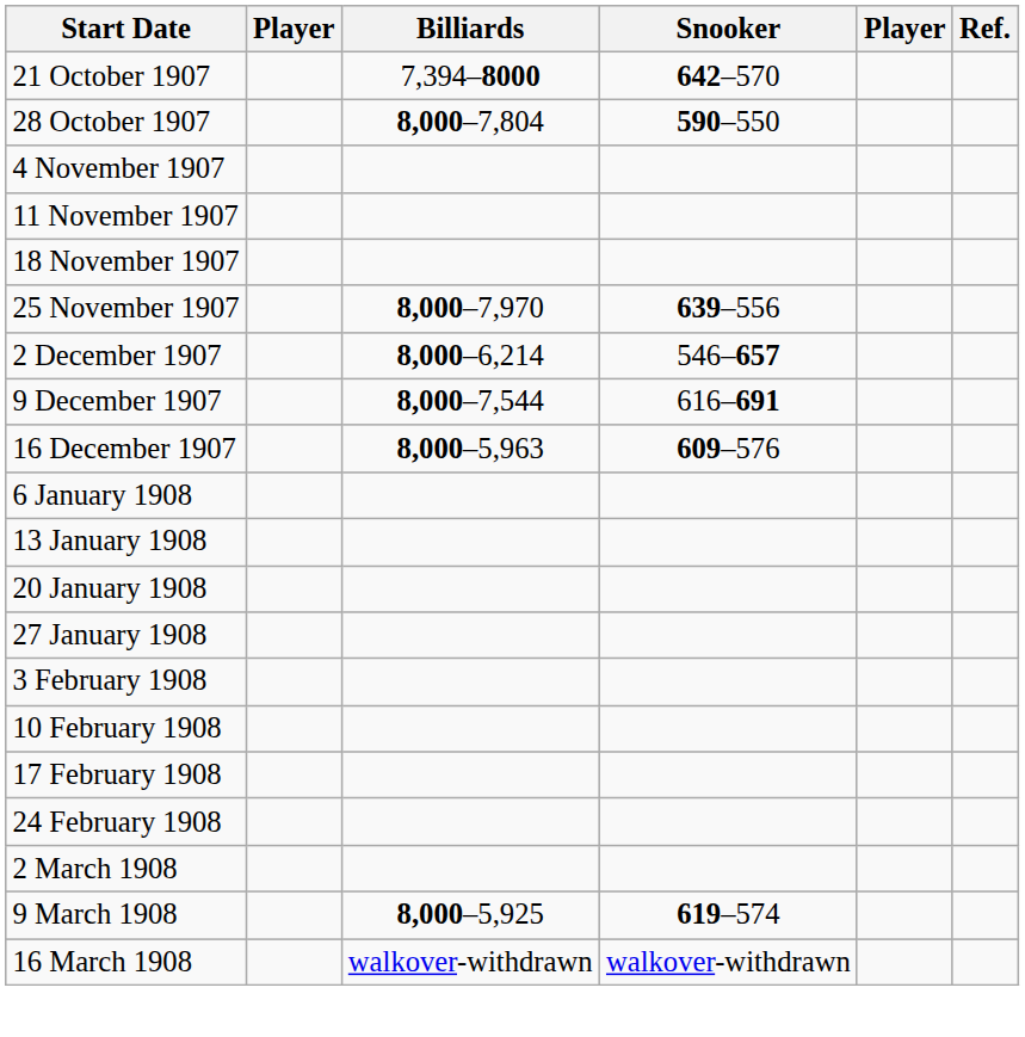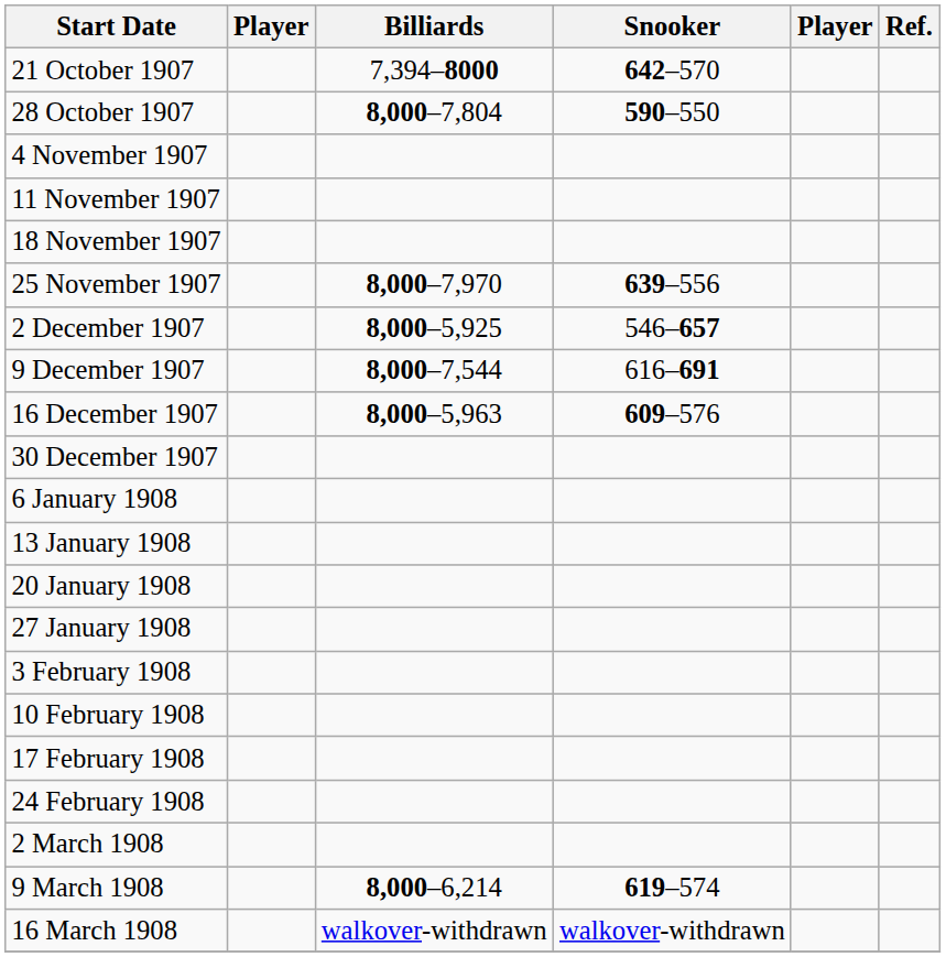2 December 1907 | Billiards: 8,000–6,214 -> 8,000–5,925
+ row: 30 December 1907
9 March 1908 | Billiards: 8,000–5,925 -> 8,000–6,214
